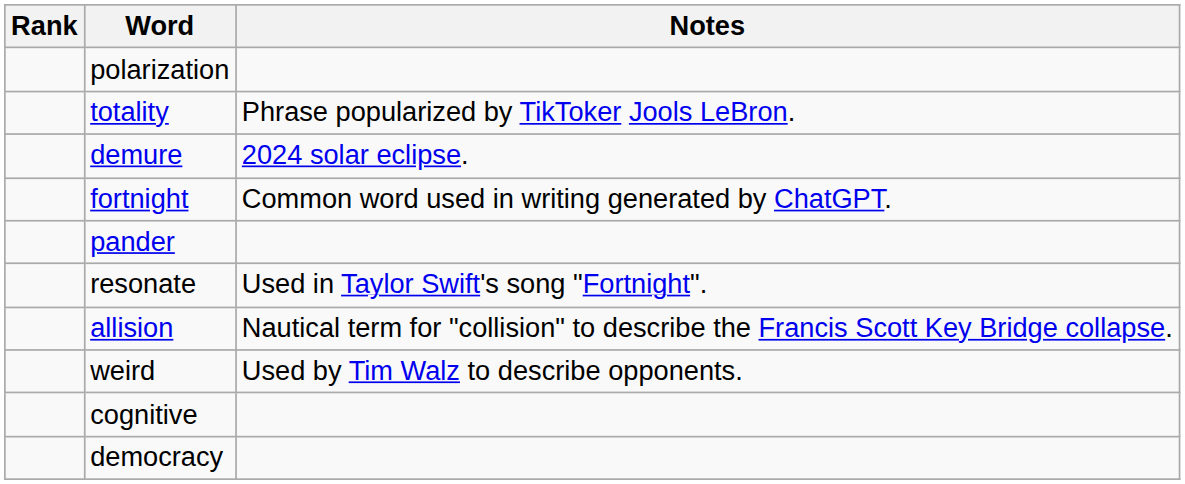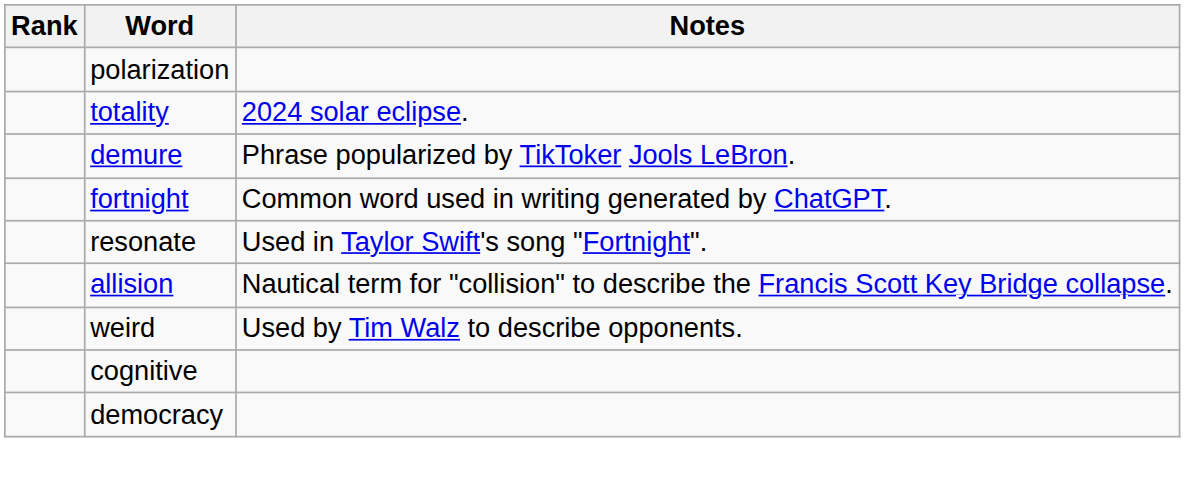totality | Notes: Phrase popularized by TikToker Jools LeBron. -> 2024 solar eclipse.
demure | Notes: 2024 solar eclipse. -> Phrase popularized by TikToker Jools LeBron.
- row: pander
